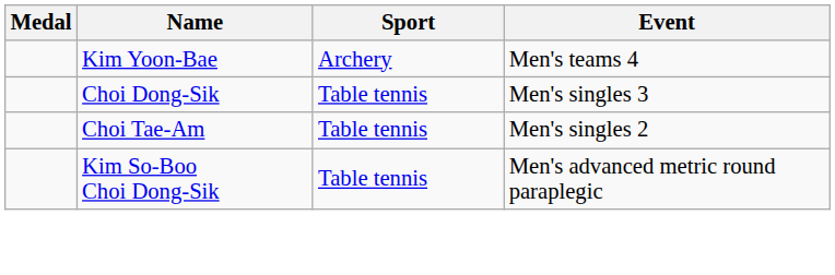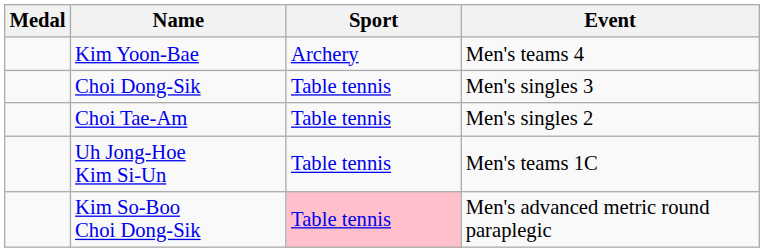+ row: Uh Jong-Hoe Kim Si-Un | Table tennis | Men's teams 1C
Kim So-Boo Choi Dong-Sik | Sport: no background -> pink background
